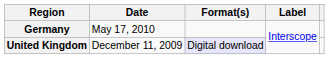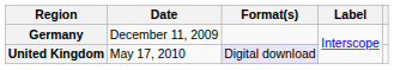Germany | Date: May 17, 2010 -> December 11, 2009
United Kingdom | Date: December 11, 2009 -> May 17, 2010
